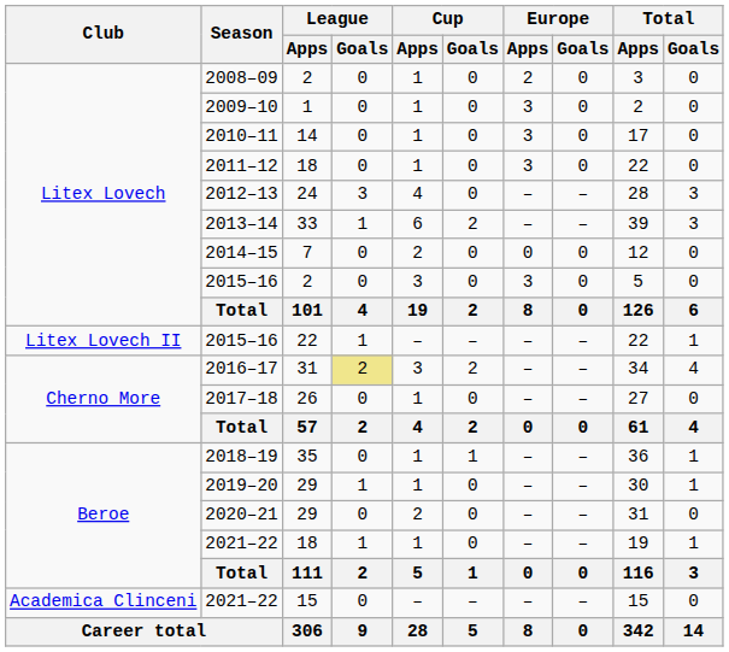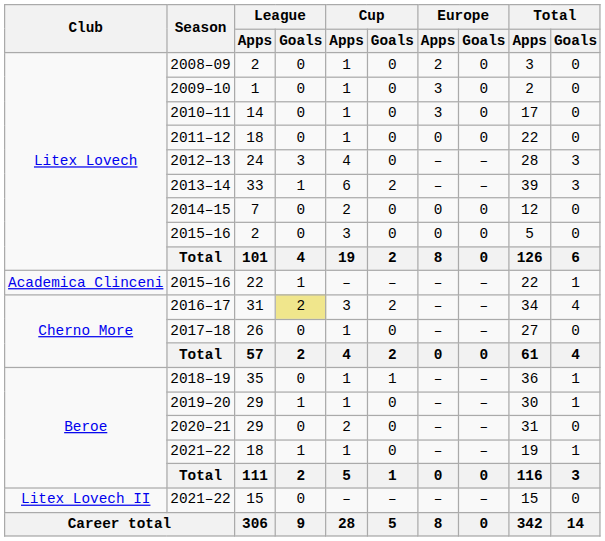2011–12 | Europe / Apps: 3 -> 0
2015–16 / 2 | Europe / Apps: 3 -> 0
2015–16 / 22 | Club: Litex Lovech II -> Academica Clinceni
2021–22 / 15 | Club: Academica Clinceni -> Litex Lovech II
